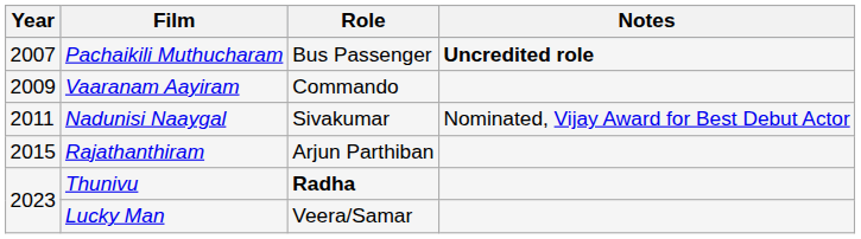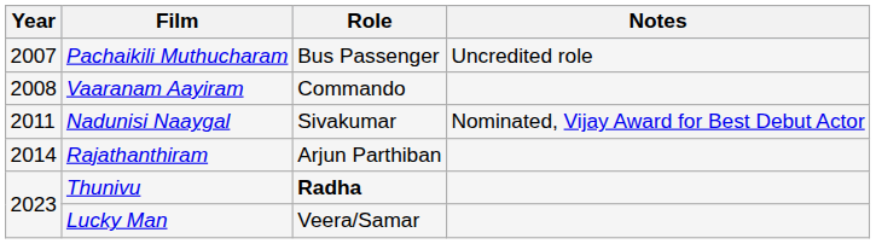Pachaikili Muthucharam | Notes: bold -> normal
Vaaranam Aayiram | Year: 2009 -> 2008
Rajathanthiram | Year: 2015 -> 2014
